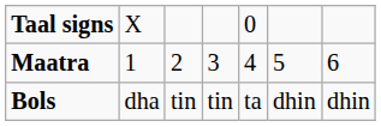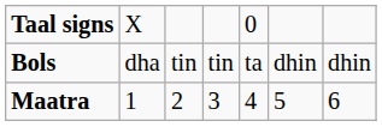rows swapped: Maatra <-> Bols
